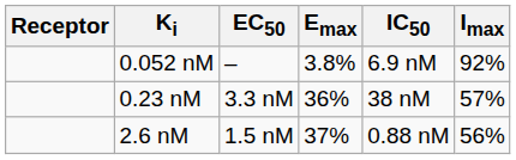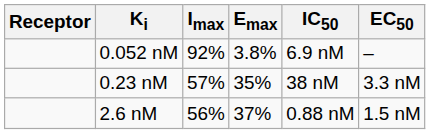columns swapped: EC50 <-> Imax
0.23 nM | Emax: 36% -> 35%
